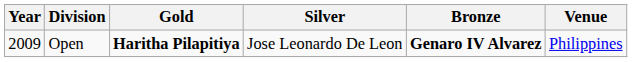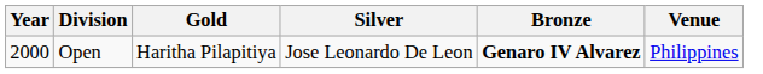Open | Year: 2009 -> 2000
Open | Gold: bold -> normal
